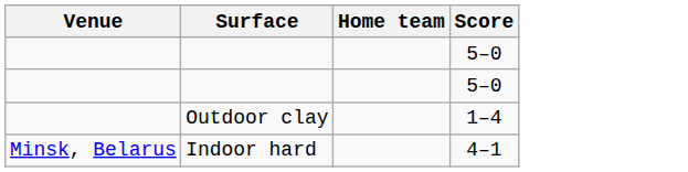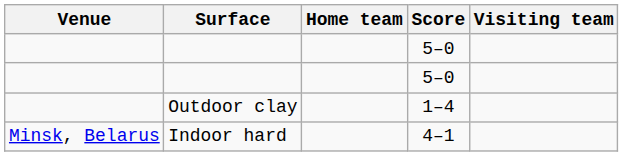+ column: Visiting team
